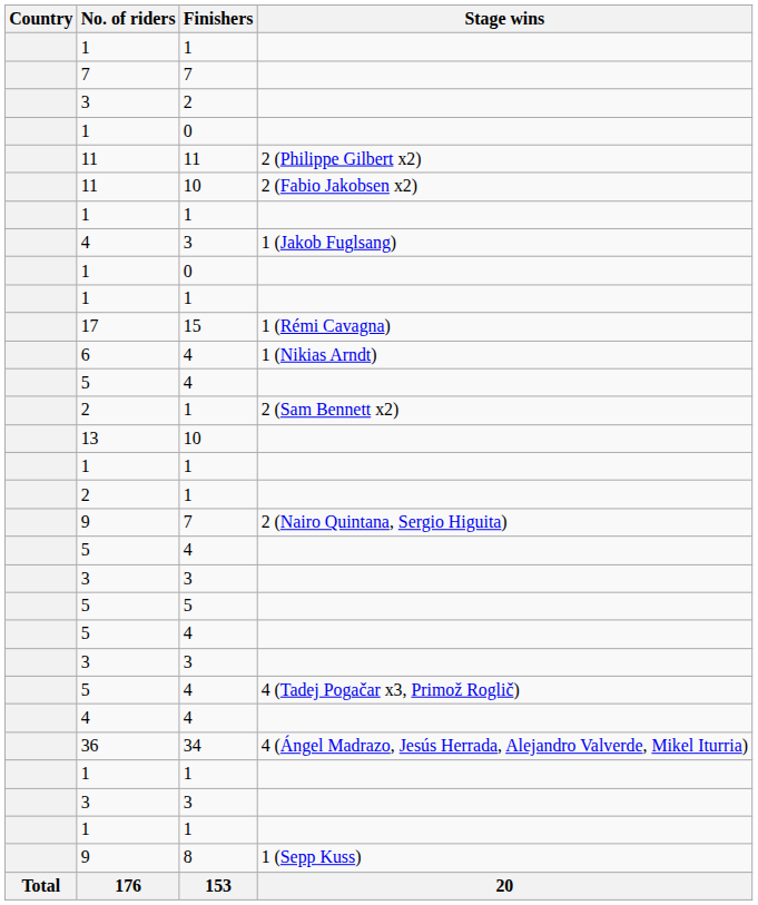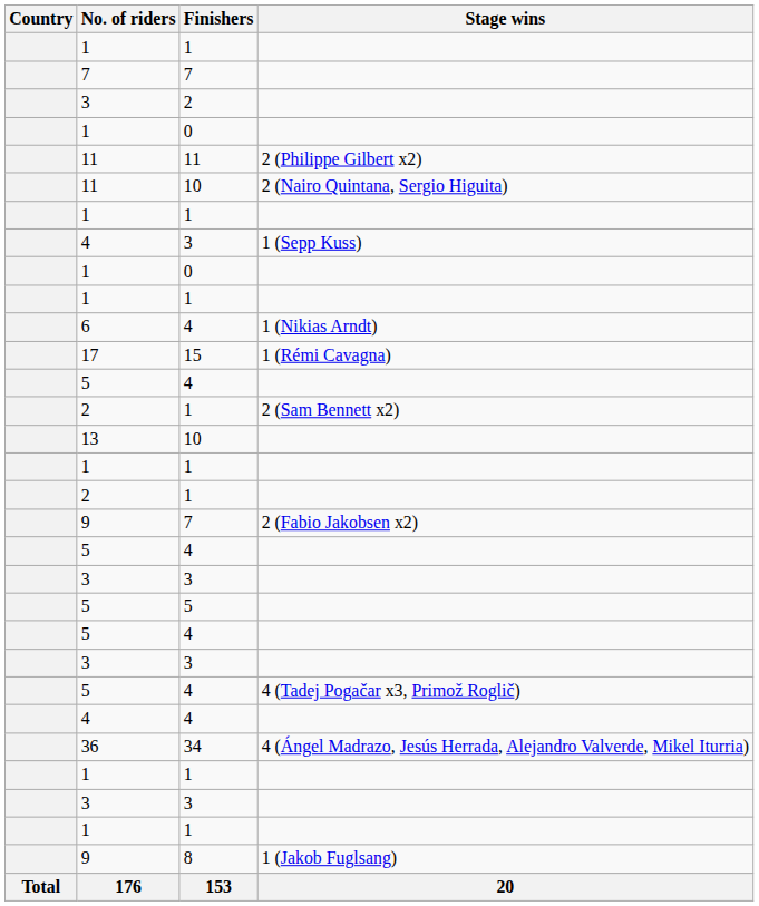11 / 10 | Stage wins: 2 (Fabio Jakobsen x2) -> 2 (Nairo Quintana, Sergio Higuita)
4 / 3 | Stage wins: 1 (Jakob Fuglsang) -> 1 (Sepp Kuss)
rows swapped: 17 <-> 6
9 / 7 | Stage wins: 2 (Nairo Quintana, Sergio Higuita) -> 2 (Fabio Jakobsen x2)
9 / 8 | Stage wins: 1 (Sepp Kuss) -> 1 (Jakob Fuglsang)
